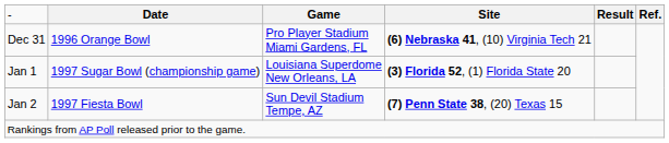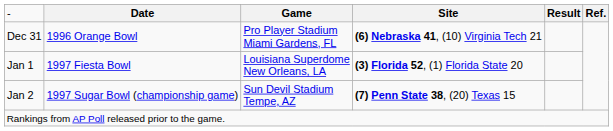Jan 1 | column 2: 1997 Sugar Bowl (championship game) -> 1997 Fiesta Bowl
Jan 2 | column 2: 1997 Fiesta Bowl -> 1997 Sugar Bowl (championship game)
